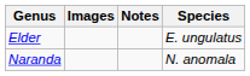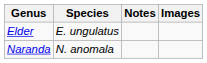columns swapped: Species <-> Images
